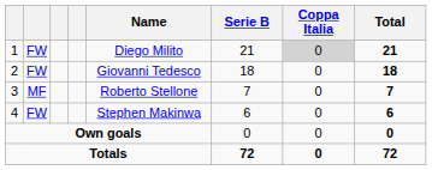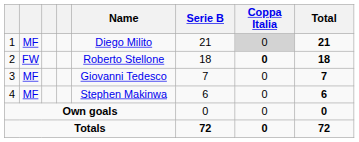1 | column 2: FW -> MF
2 | Name: Giovanni Tedesco -> Roberto Stellone
2 | Coppa Italia: normal -> bold
3 | Name: Roberto Stellone -> Giovanni Tedesco
4 | column 2: FW -> MF
